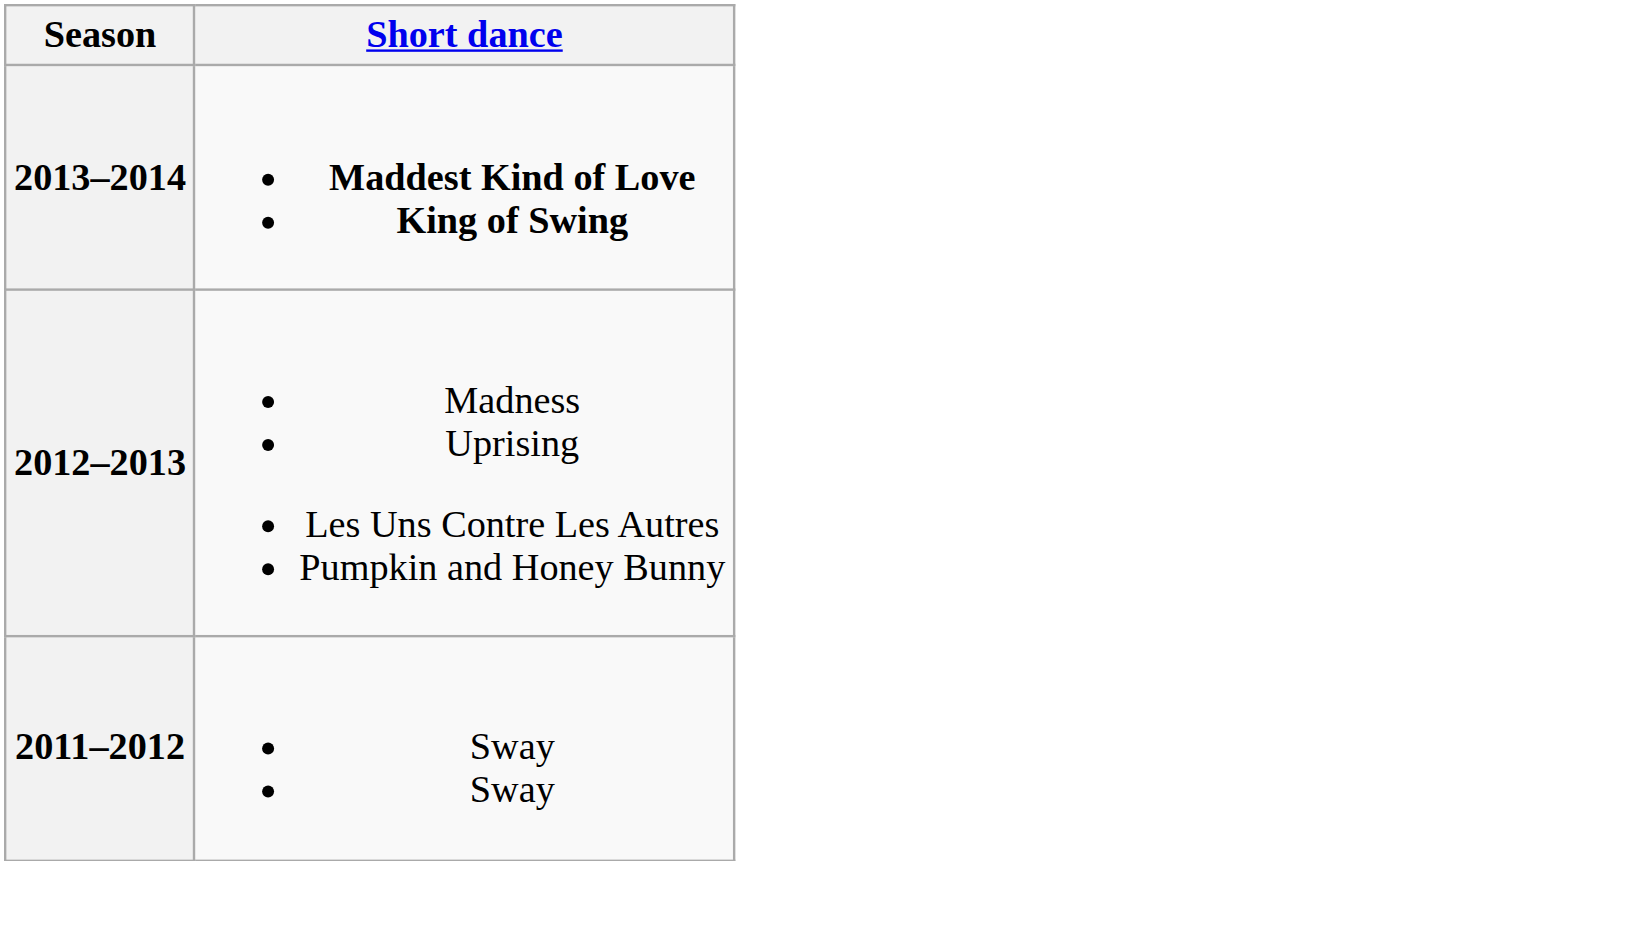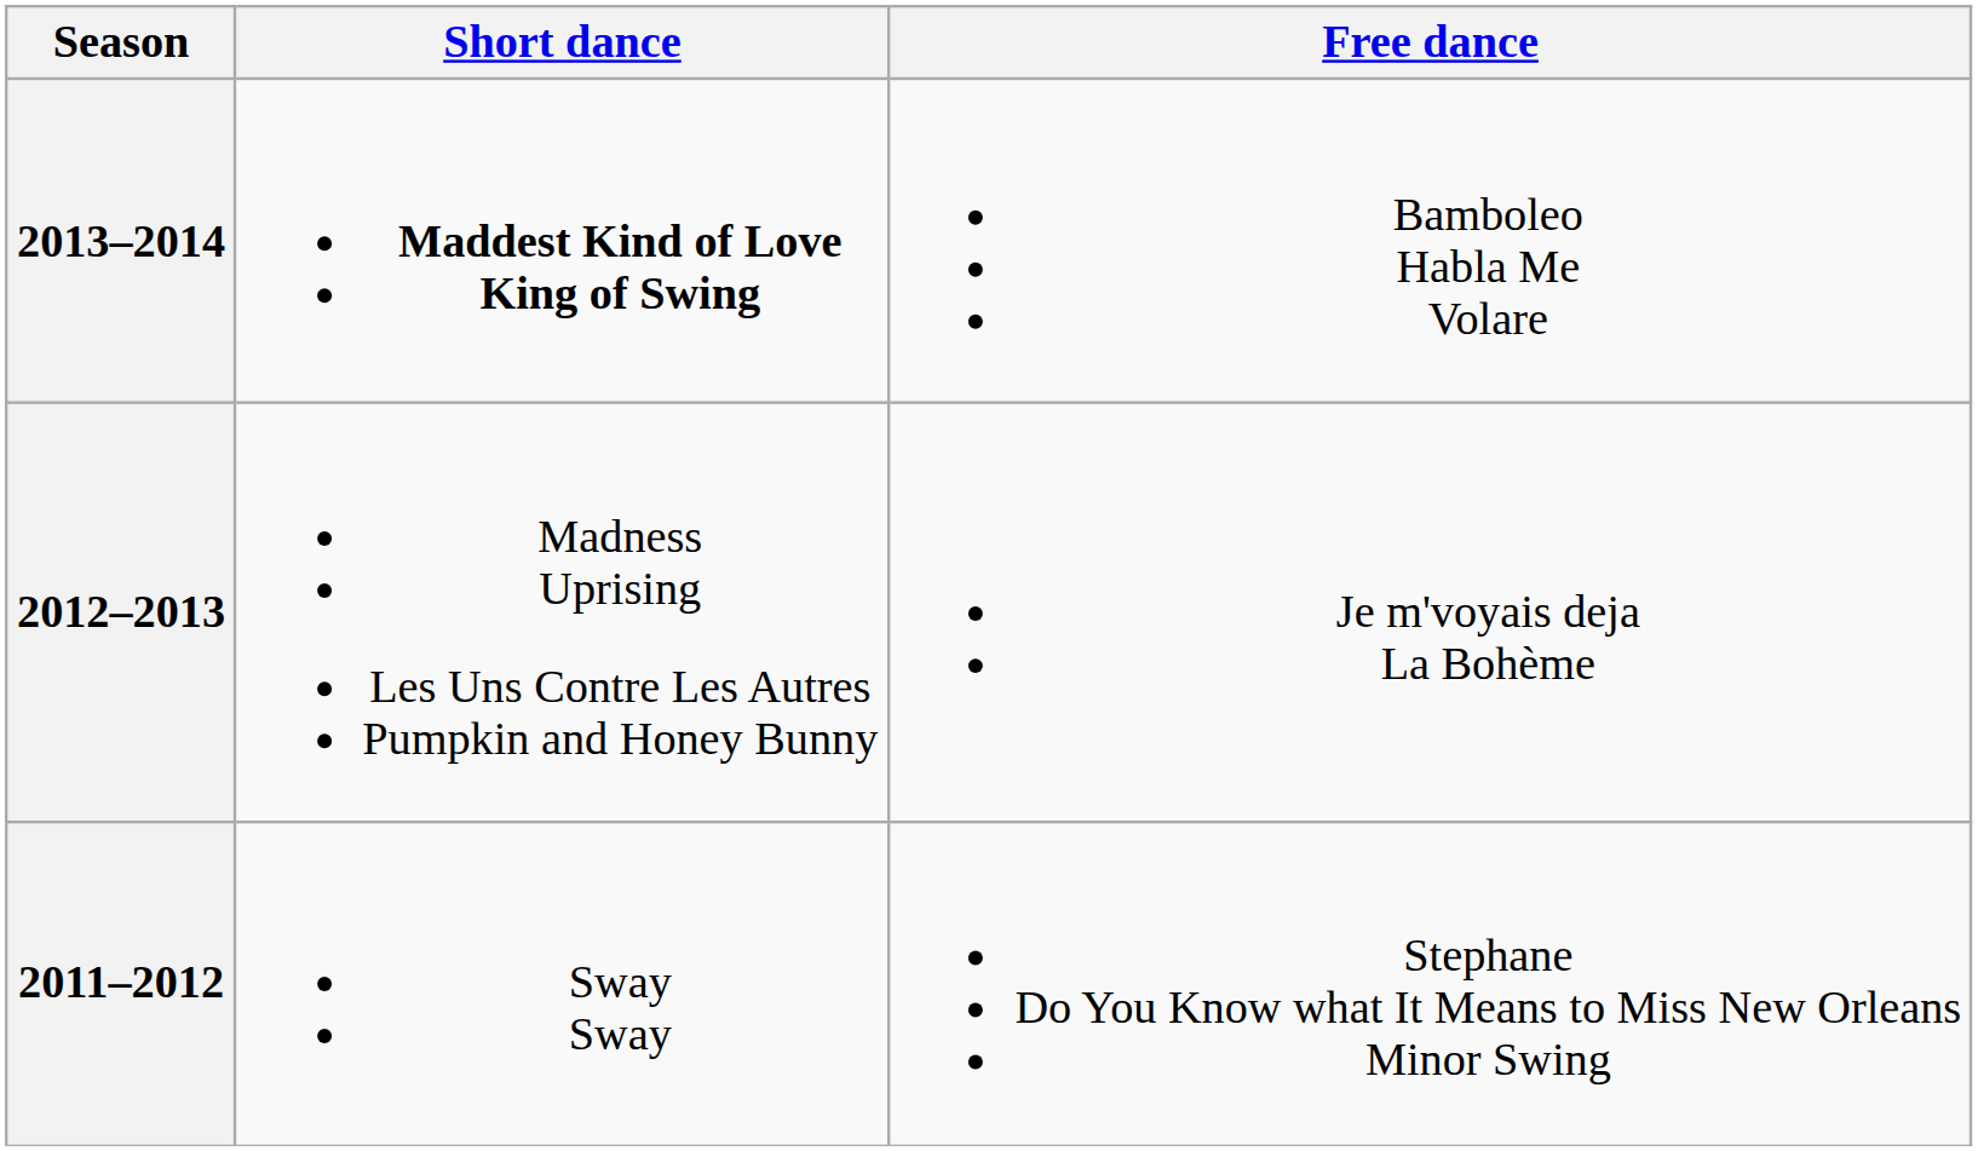+ column: Free dance | Bamboleo Habla Me Volare | Je m'voyais deja La Bohème | Stephane Do You Know what It Means to Miss New Orleans Minor Swing
